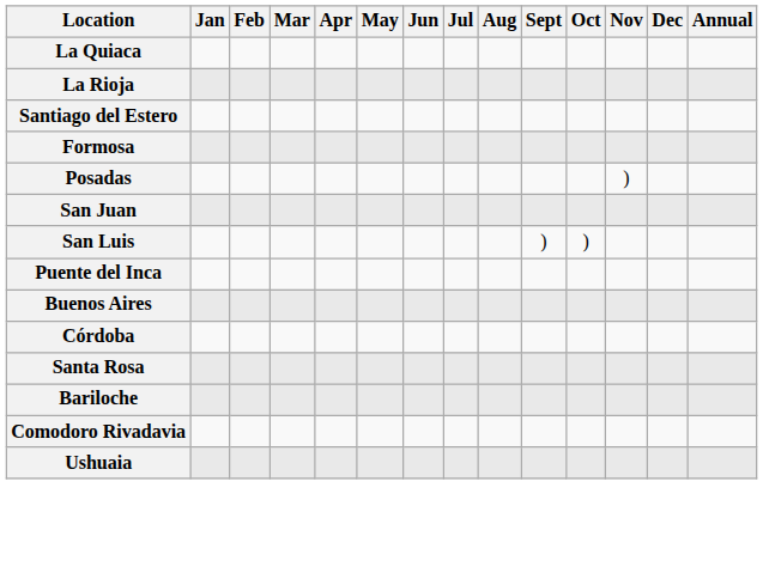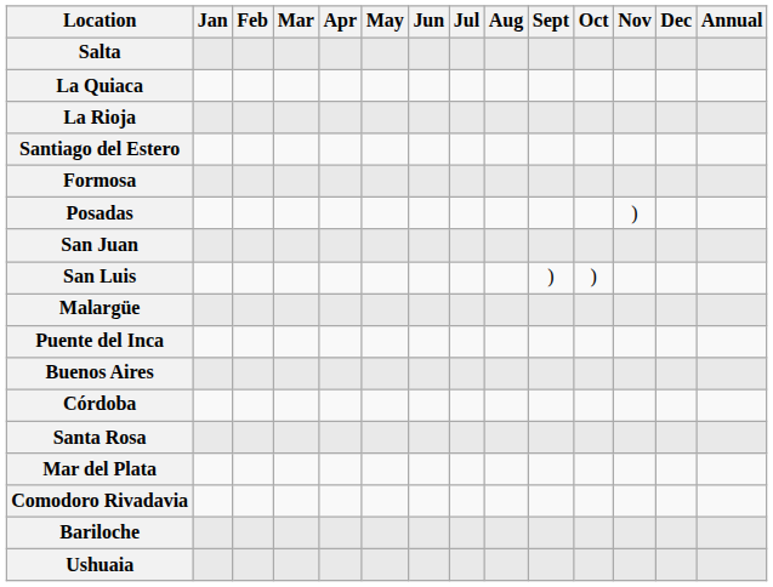+ row: Salta
+ row: Malargüe
+ row: Mar del Plata
rows swapped: Bariloche <-> Comodoro Rivadavia
